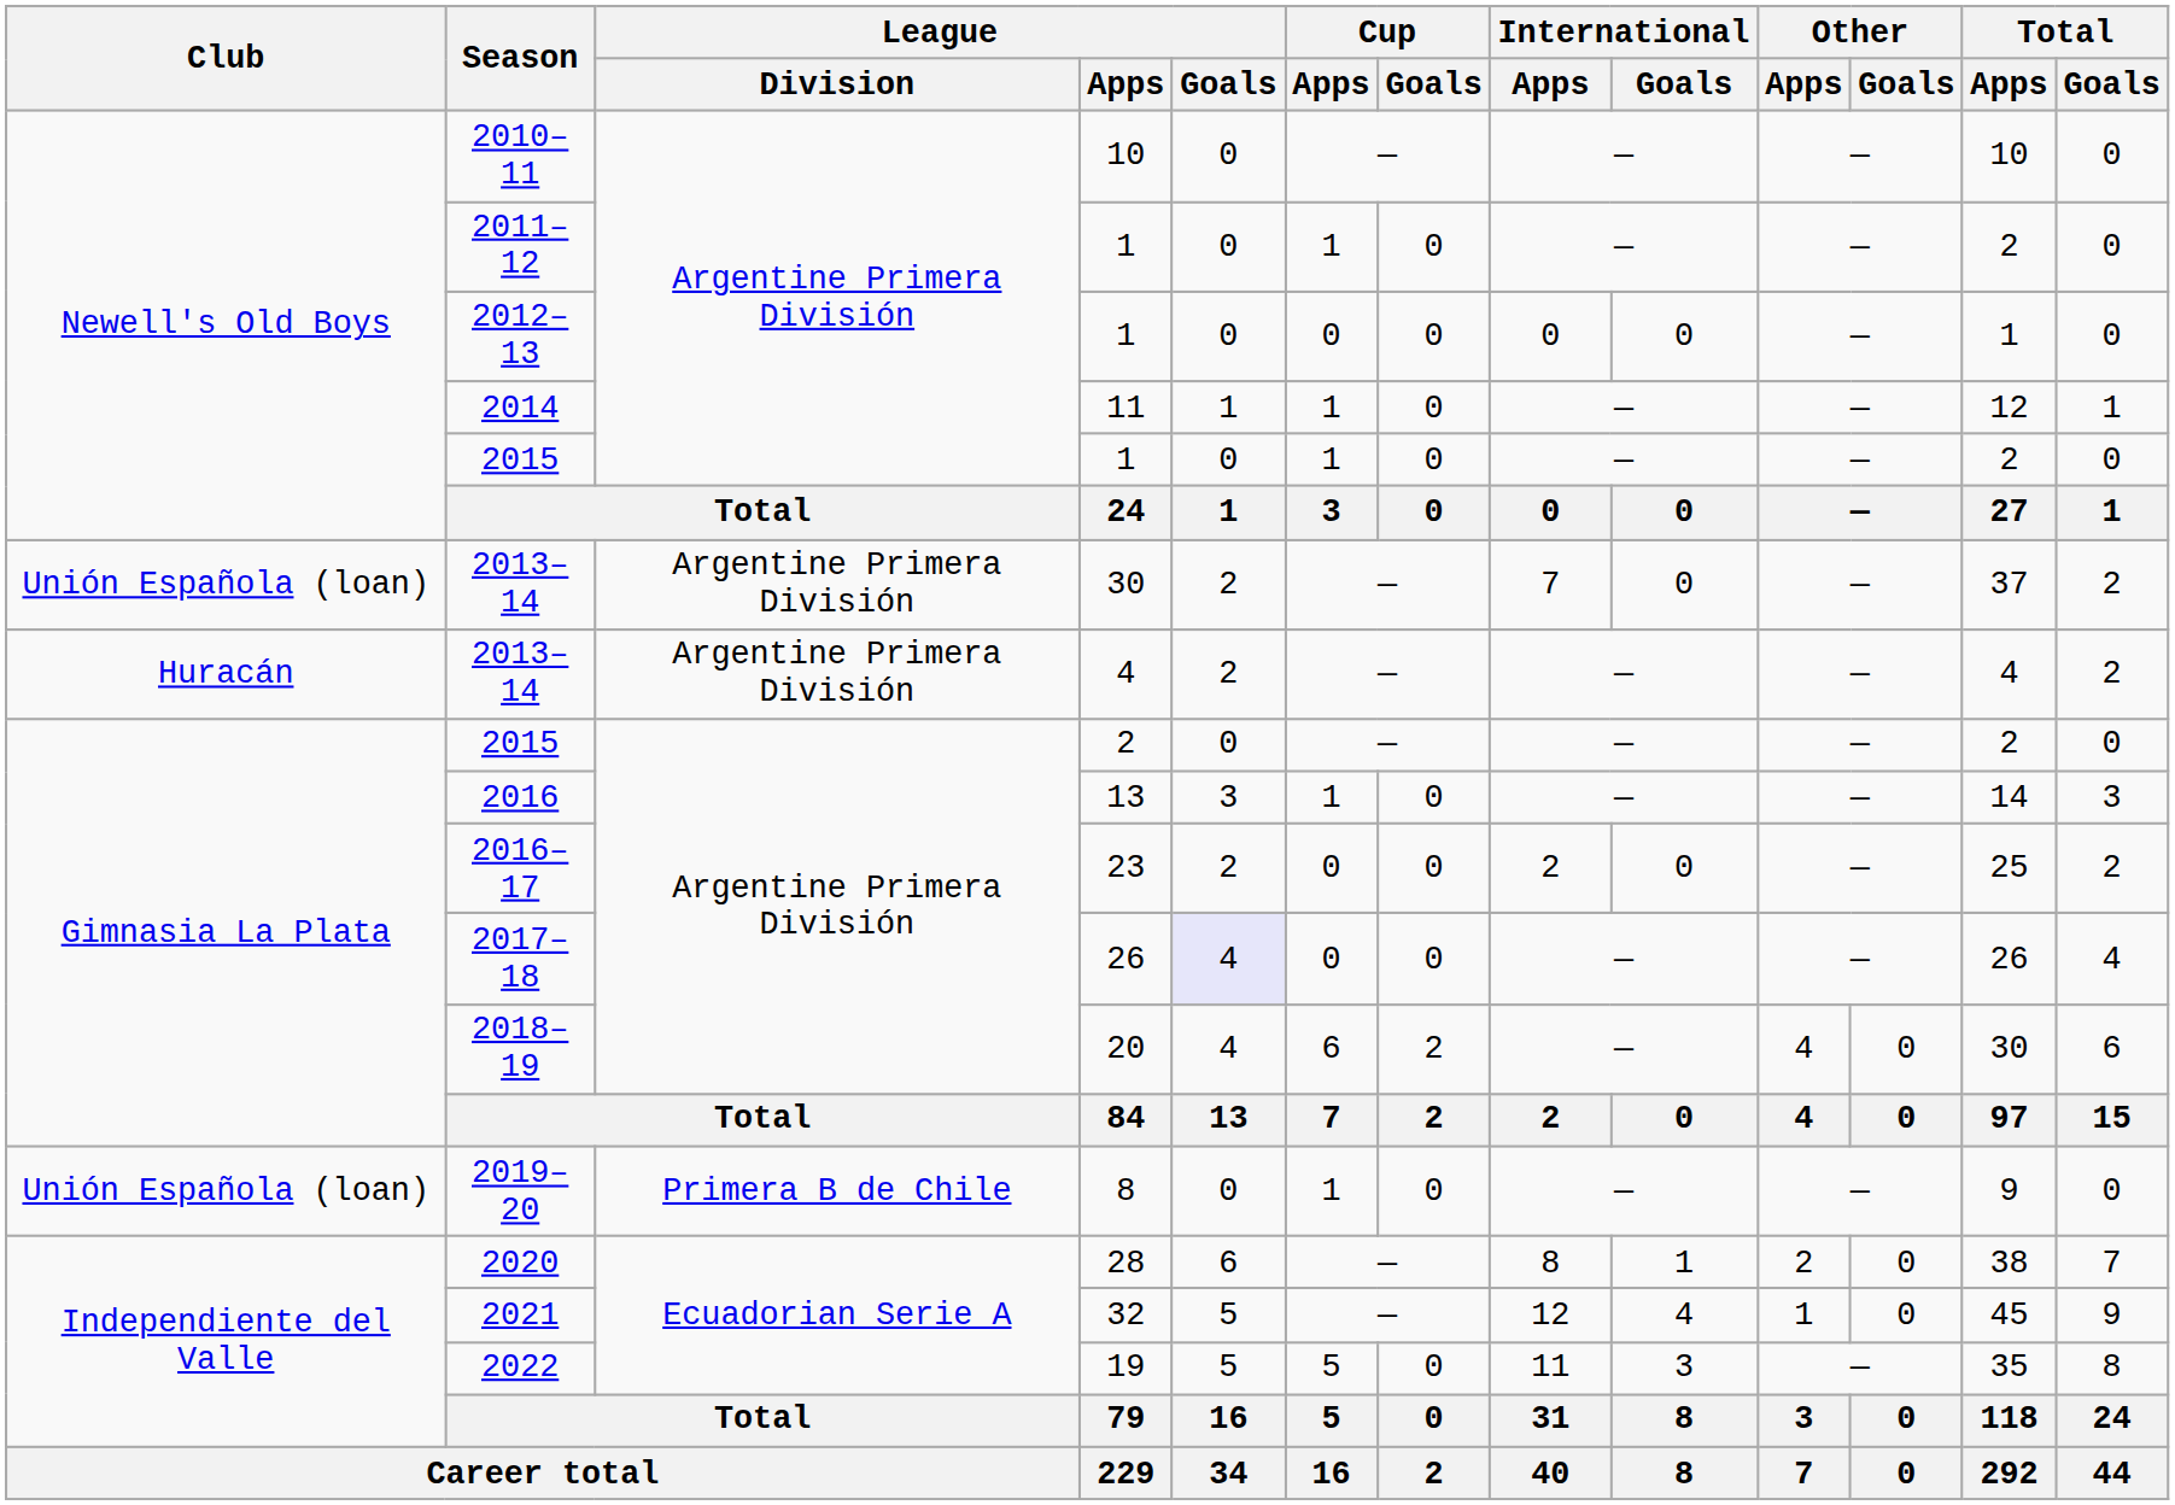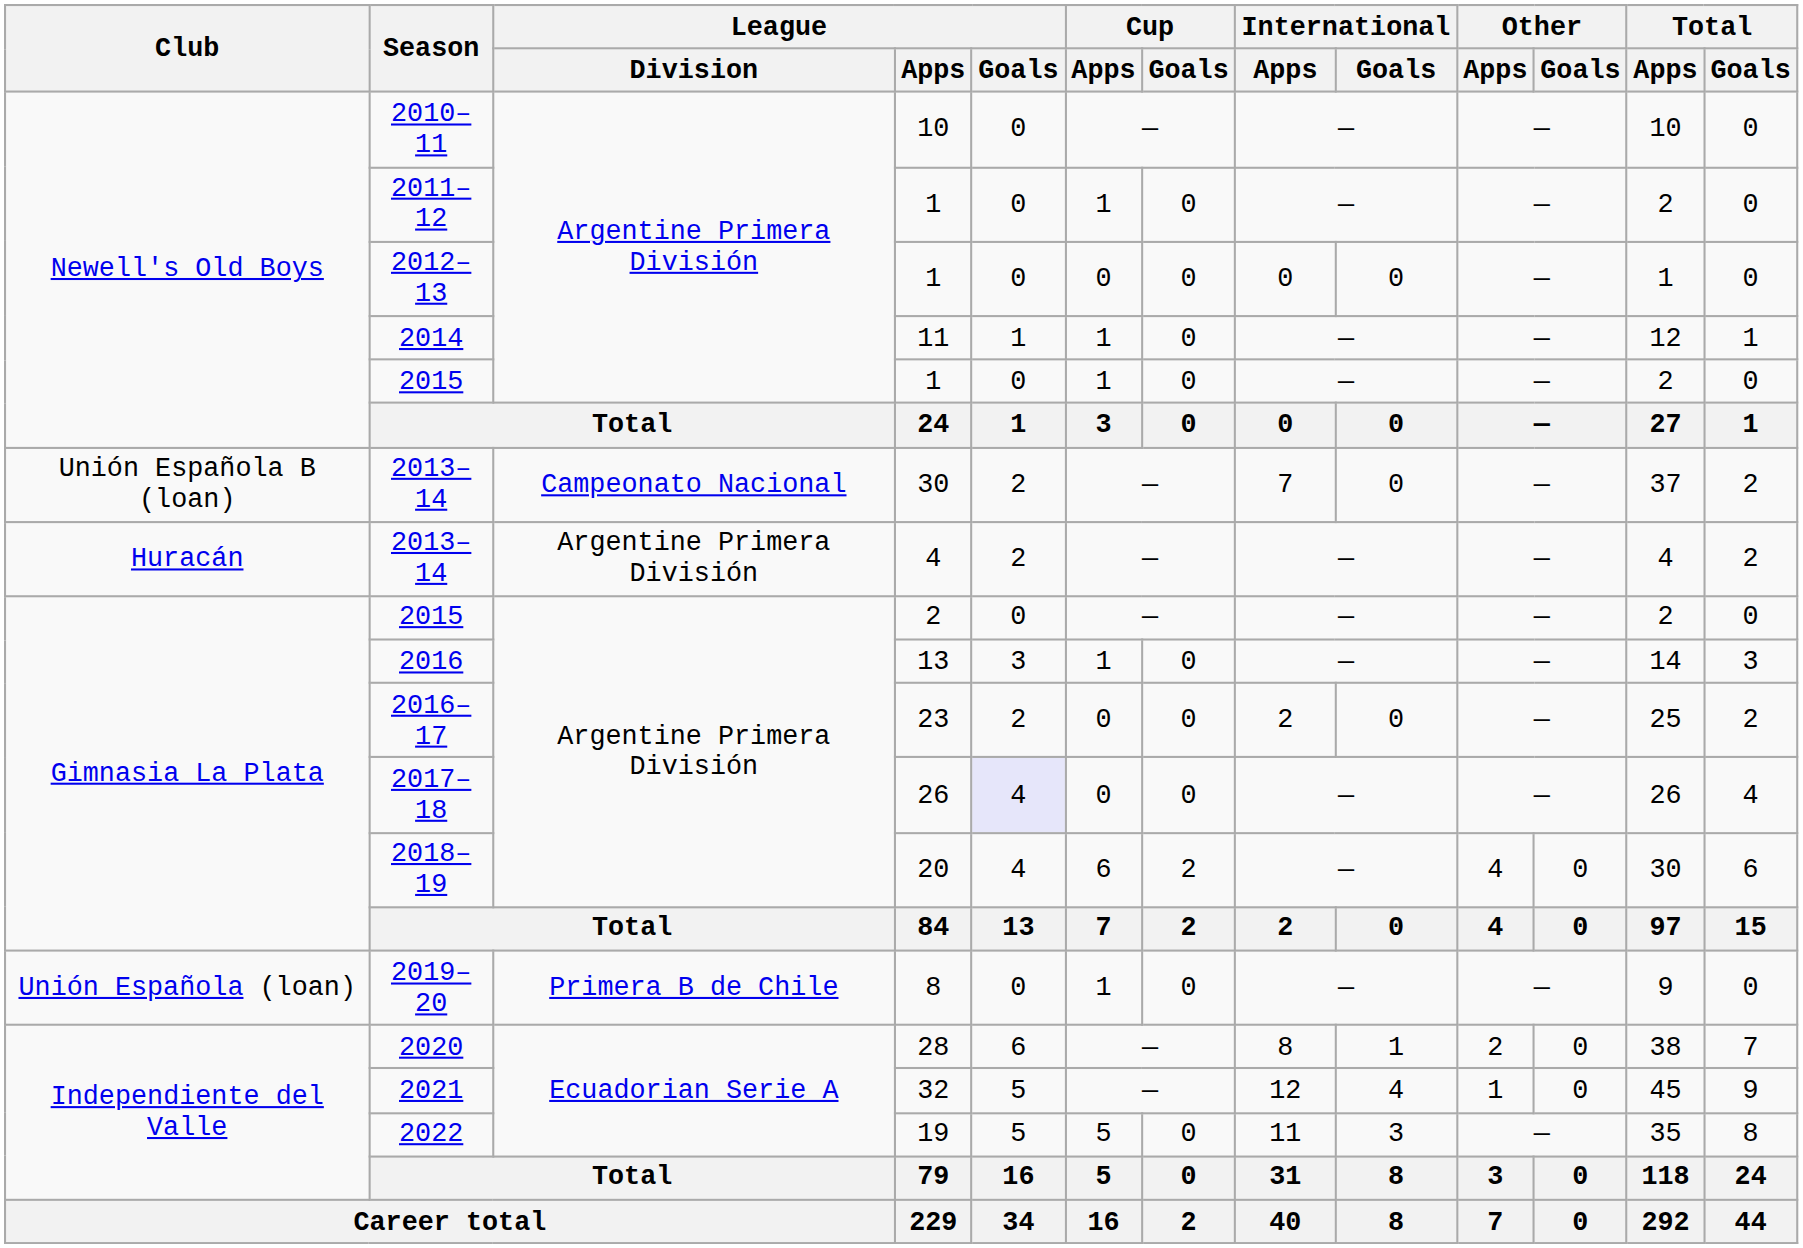2013–14 / 30 | Club: Unión Española (loan) -> Unión Española B (loan)
2013–14 / 30 | League / Division: Argentine Primera División -> Campeonato Nacional
